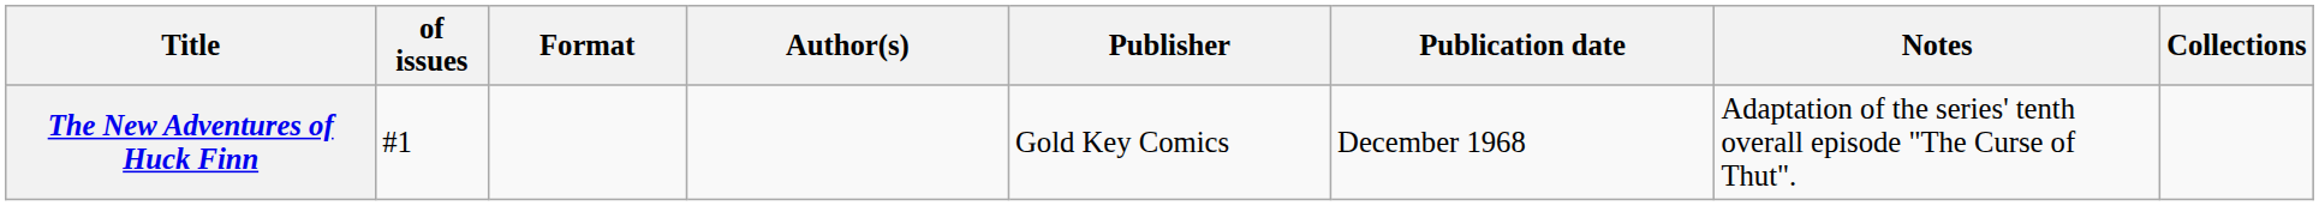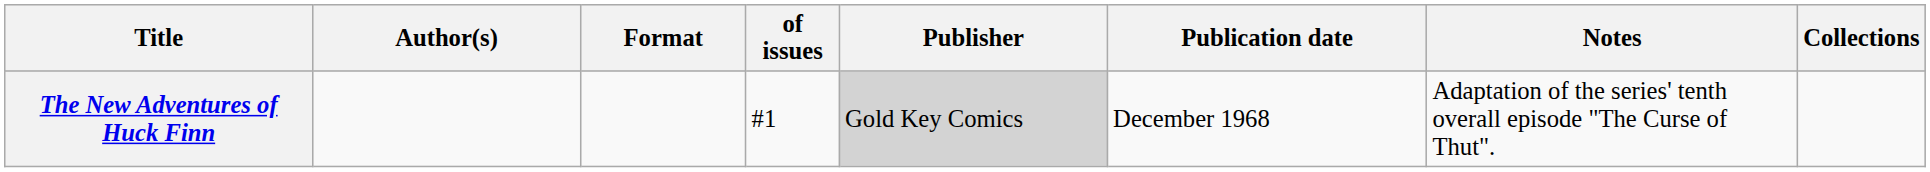columns swapped: of issues <-> Author(s)
The New Adventures of Huck Finn | Publisher: no background -> lightgrey background
